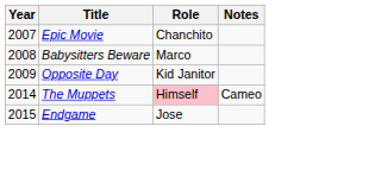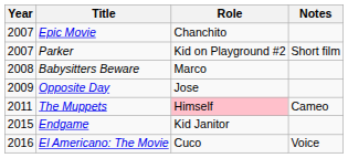+ row: 2007 | Parker | Kid on Playground #2 | Short film
Opposite Day | Role: Kid Janitor -> Jose
The Muppets | Year: 2014 -> 2011
Endgame | Role: Jose -> Kid Janitor
+ row: 2016 | El Americano: The Movie | Cuco | Voice
